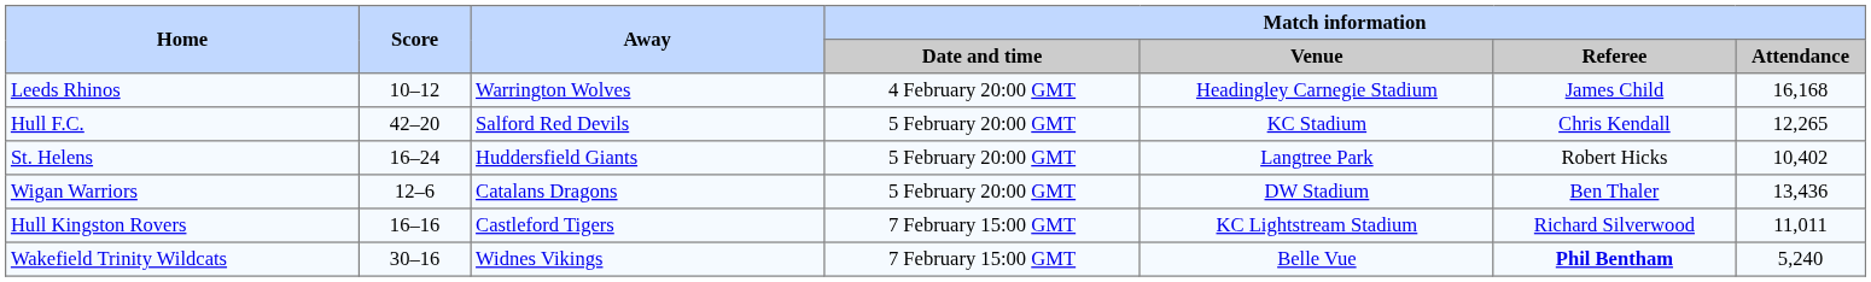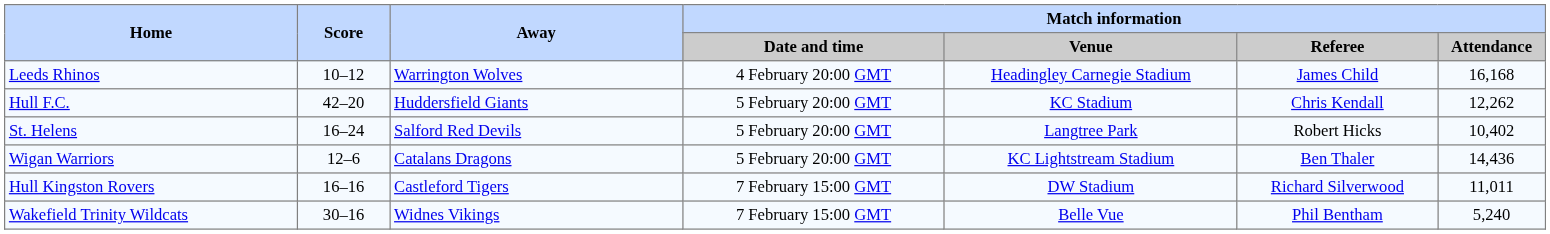Hull F.C. | Away: Salford Red Devils -> Huddersfield Giants
Hull F.C. | Match information / Attendance: 12,265 -> 12,262
St. Helens | Away: Huddersfield Giants -> Salford Red Devils
Wigan Warriors | Match information / Venue: DW Stadium -> KC Lightstream Stadium
Wigan Warriors | Match information / Attendance: 13,436 -> 14,436
Hull Kingston Rovers | Match information / Venue: KC Lightstream Stadium -> DW Stadium
Wakefield Trinity Wildcats | Match information / Referee: bold -> normal
